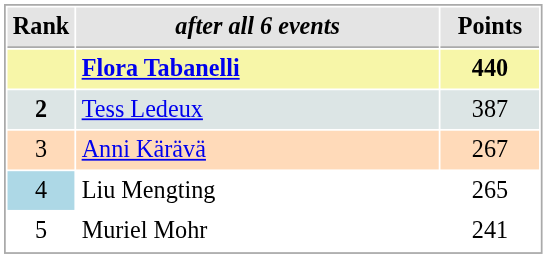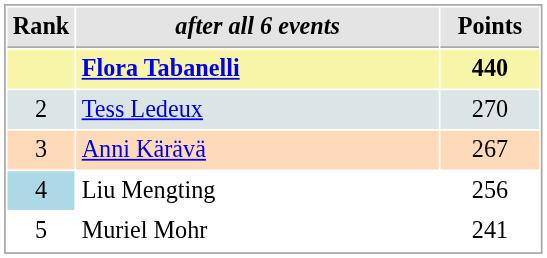Tess Ledeux | Rank: bold -> normal
Tess Ledeux | Points: 387 -> 270
Liu Mengting | Points: 265 -> 256
